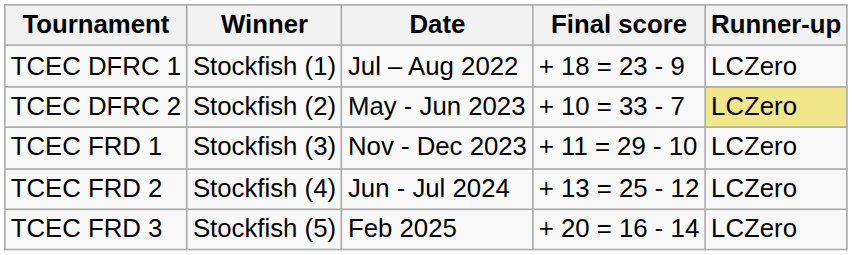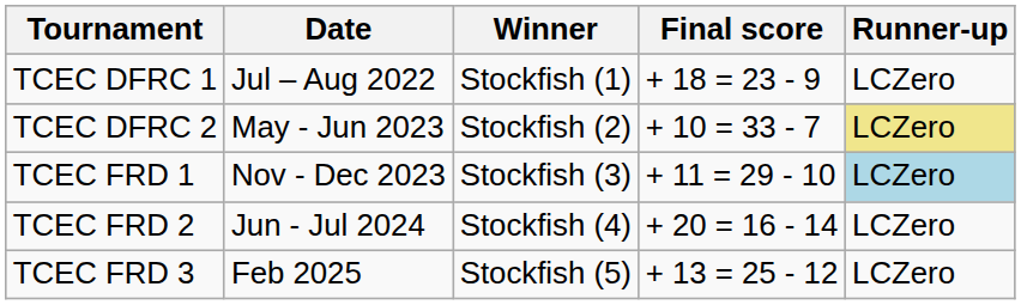columns swapped: Date <-> Winner
TCEC FRD 1 | Runner-up: no background -> lightblue background
TCEC FRD 2 | Final score: + 13 = 25 - 12 -> + 20 = 16 - 14
TCEC FRD 3 | Final score: + 20 = 16 - 14 -> + 13 = 25 - 12
